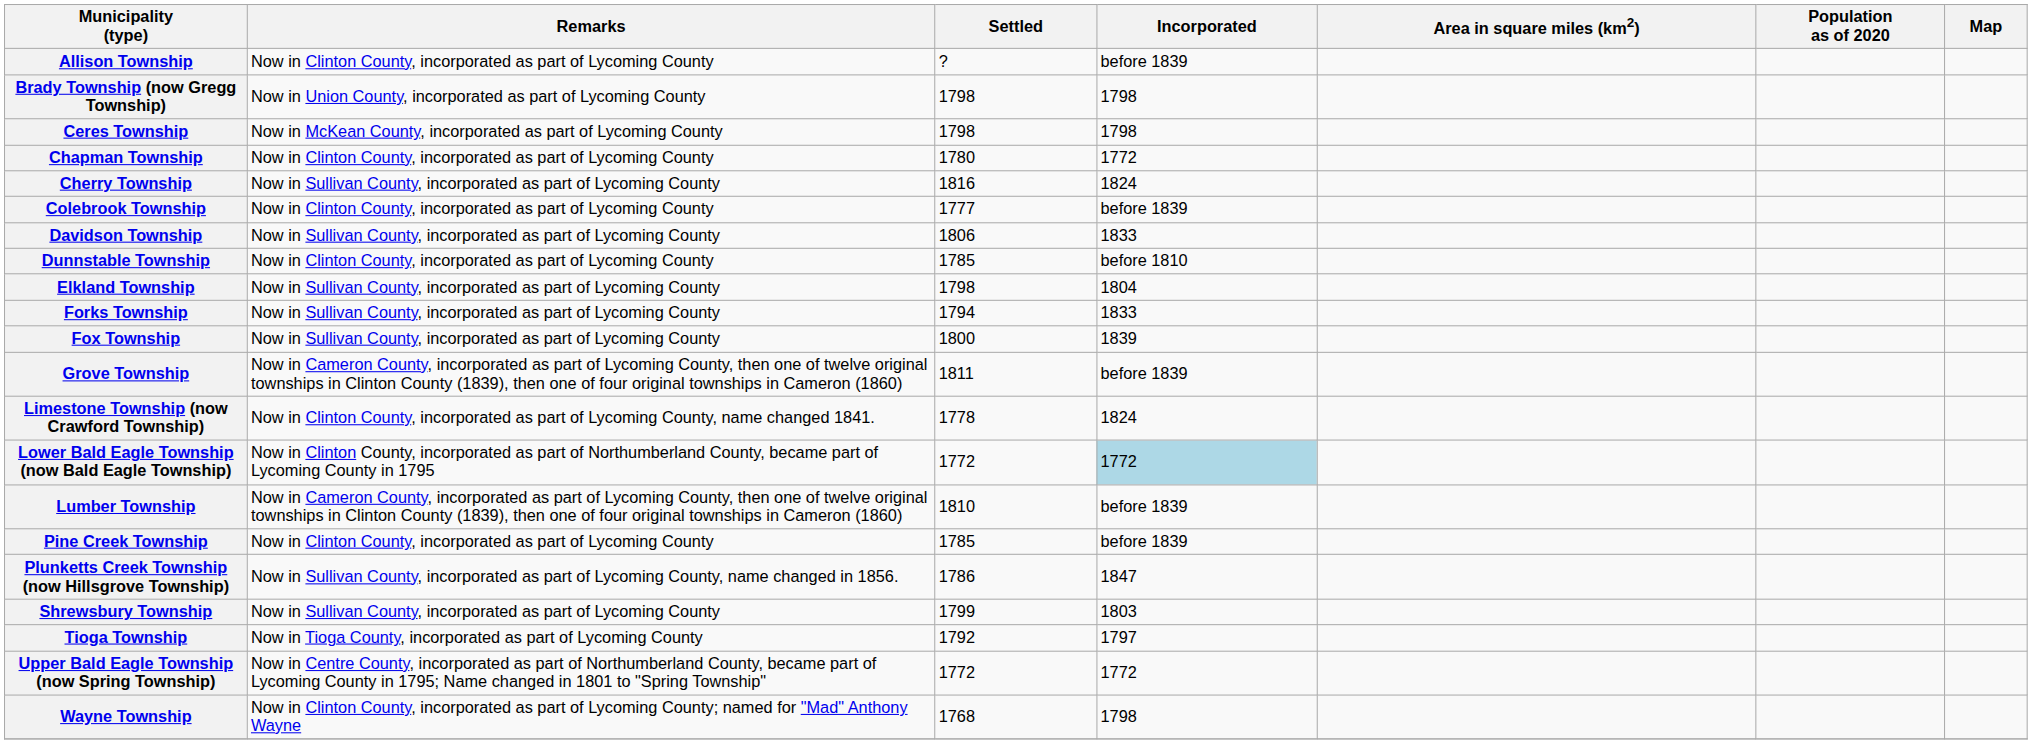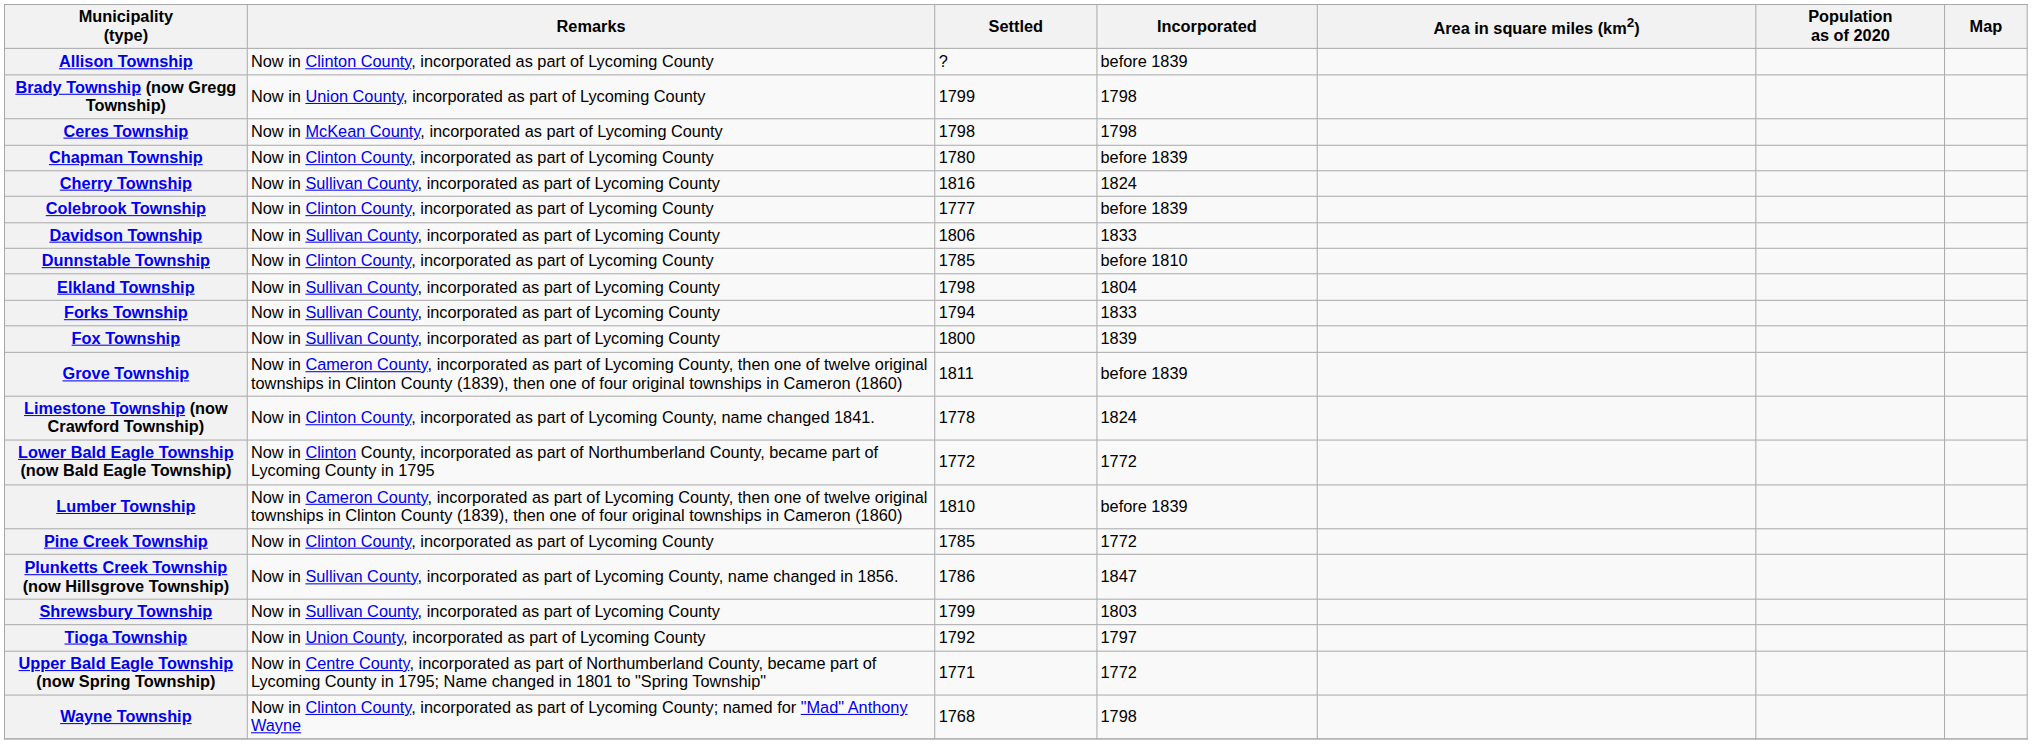Brady Township (now Gregg Township) | Settled: 1798 -> 1799
Chapman Township | Incorporated: 1772 -> before 1839
Lower Bald Eagle Township (now Bald Eagle Township) | Incorporated: lightblue background -> no background
Pine Creek Township | Incorporated: before 1839 -> 1772
Tioga Township | Remarks: Now in Tioga County, incorporated as part of Lycoming County -> Now in Union County, incorporated as part of Lycoming County
Upper Bald Eagle Township (now Spring Township) | Settled: 1772 -> 1771
